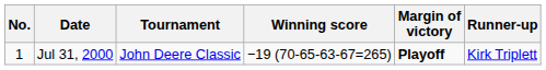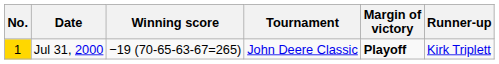columns swapped: Tournament <-> Winning score
Jul 31, 2000 | No.: no background -> gold background
